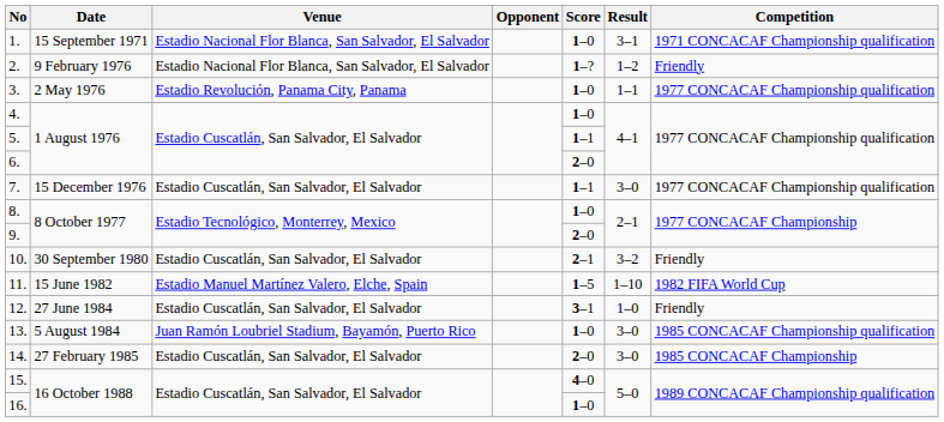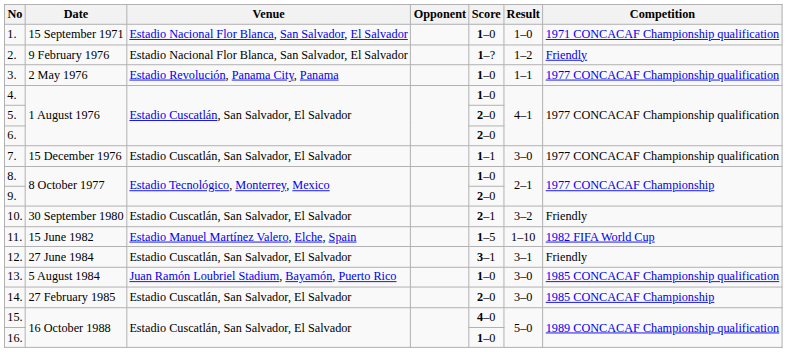1. | Result: 3–1 -> 1–0
5. | Score: 1–1 -> 2–0
12. | Result: 1–0 -> 3–1
